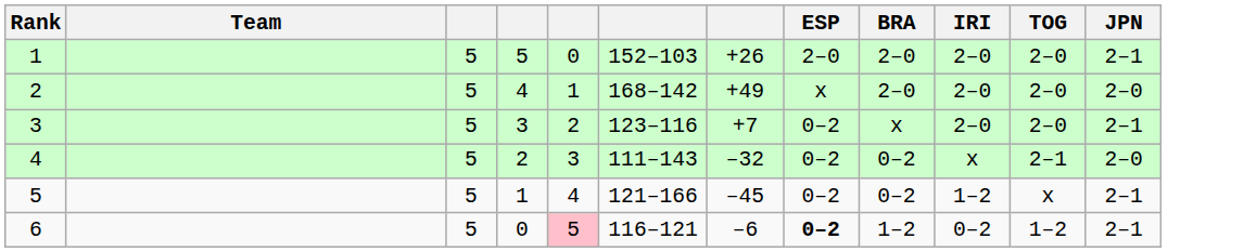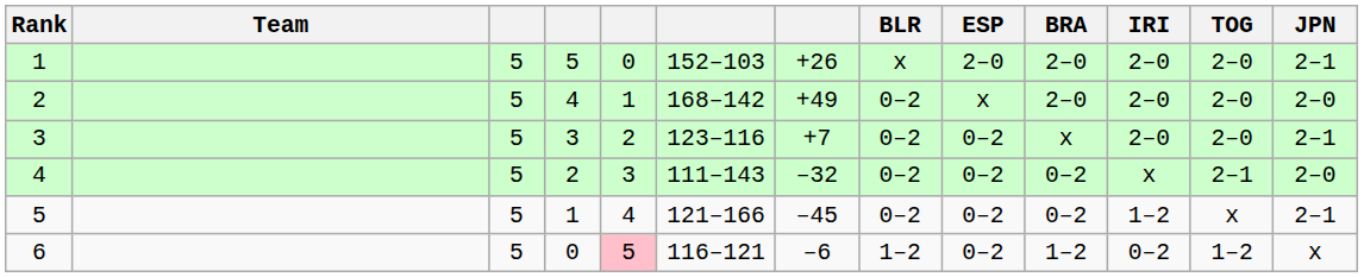+ column: BLR | x | 0–2 | 0–2 | 0–2 | 0–2 | 1–2
6 | ESP: bold -> normal
6 | JPN: 2–1 -> x
